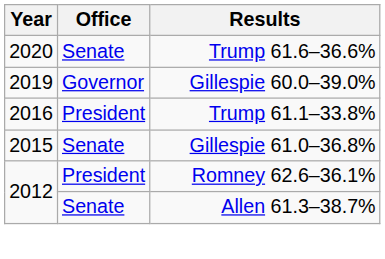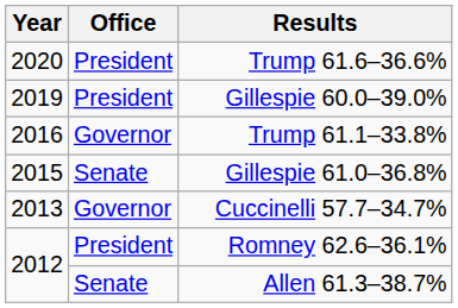Trump 61.6–36.6% | Office: Senate -> President
Gillespie 60.0–39.0% | Office: Governor -> President
Trump 61.1–33.8% | Office: President -> Governor
+ row: 2013 | Governor | Cuccinelli 57.7–34.7%
